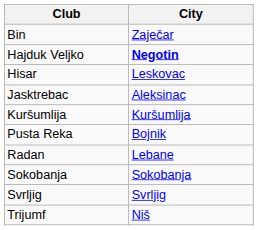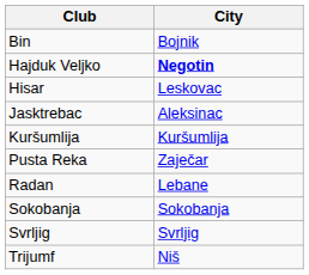Bin | City: Zaječar -> Bojnik
Pusta Reka | City: Bojnik -> Zaječar
